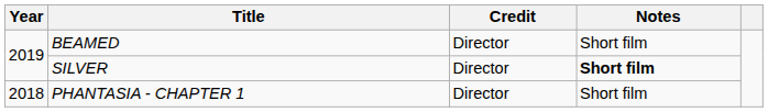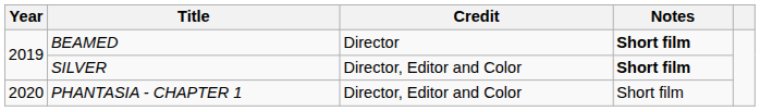BEAMED | Notes: normal -> bold
SILVER | Credit: Director -> Director, Editor and Color
PHANTASIA - CHAPTER 1 | Year: 2018 -> 2020
PHANTASIA - CHAPTER 1 | Credit: Director -> Director, Editor and Color
